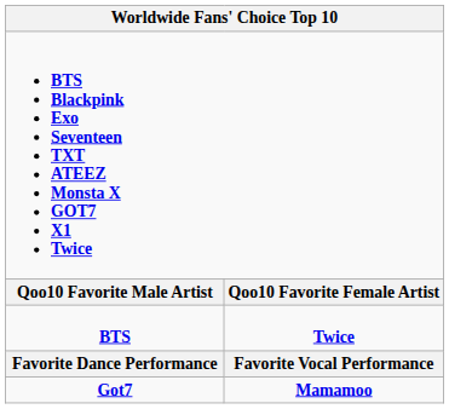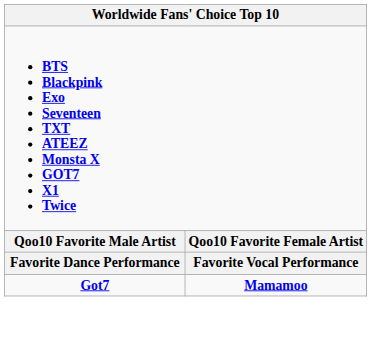- row: BTS | Twice
